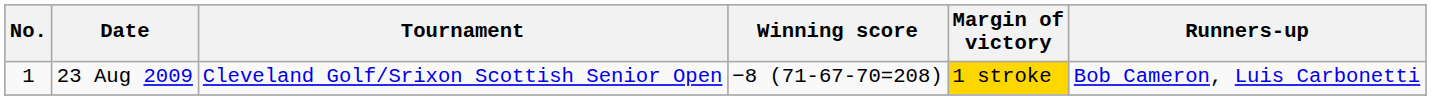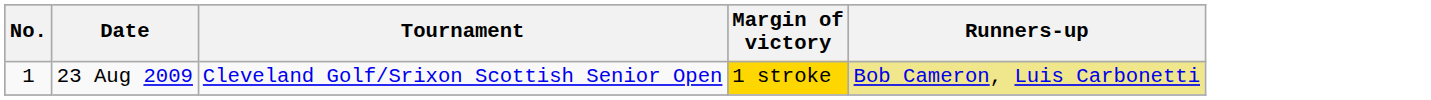- column: Winning score | −8 (71-67-70=208)
23 Aug 2009 | Runners-up: no background -> khaki background
